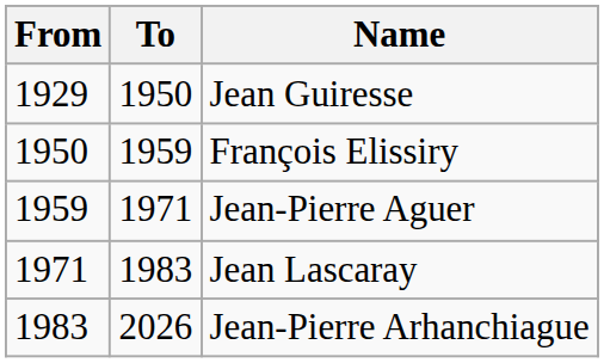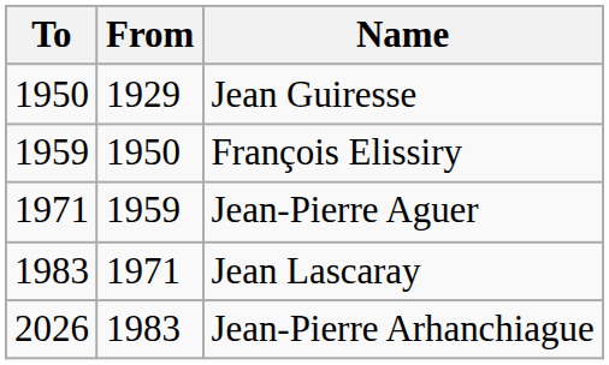columns swapped: From <-> To
